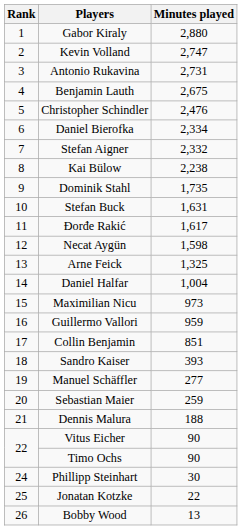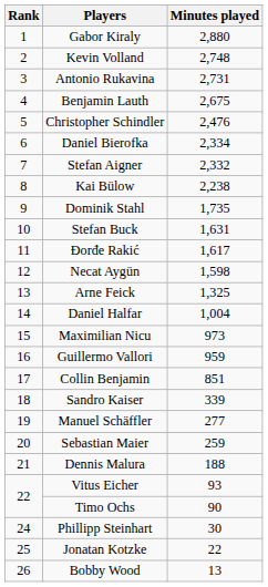Kevin Volland | Minutes played: 2,747 -> 2,748
Sandro Kaiser | Minutes played: 393 -> 339
Vitus Eicher | Minutes played: 90 -> 93
